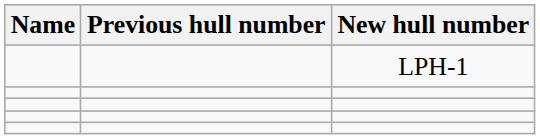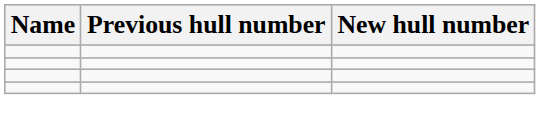- row: LPH-1
